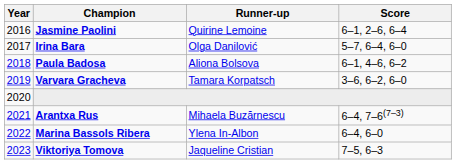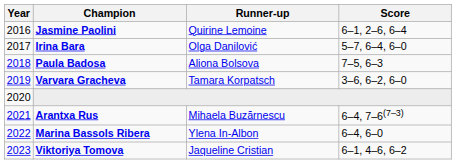Paula Badosa | Score: 6–1, 4–6, 6–2 -> 7–5, 6–3
Viktoriya Tomova | Score: 7–5, 6–3 -> 6–1, 4–6, 6–2
